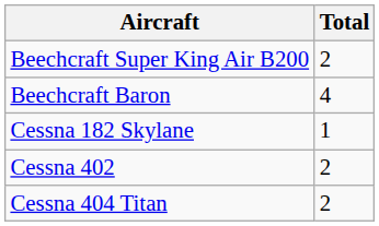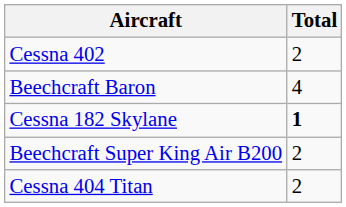rows swapped: Beechcraft Super King Air B200 <-> Cessna 402
Cessna 182 Skylane | Total: normal -> bold
